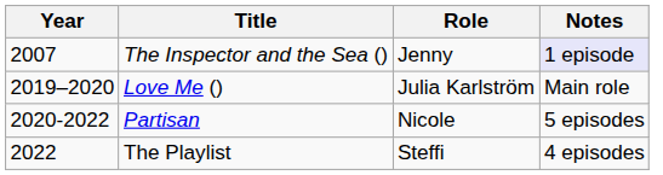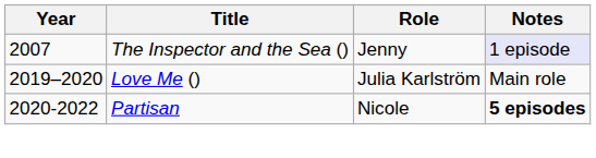Partisan | Notes: normal -> bold
- row: 2022 | The Playlist | Steffi | 4 episodes
